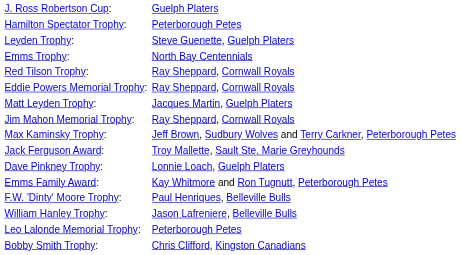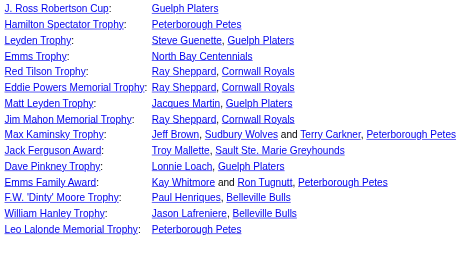- row: Bobby Smith Trophy: | Chris Clifford, Kingston Canadians
